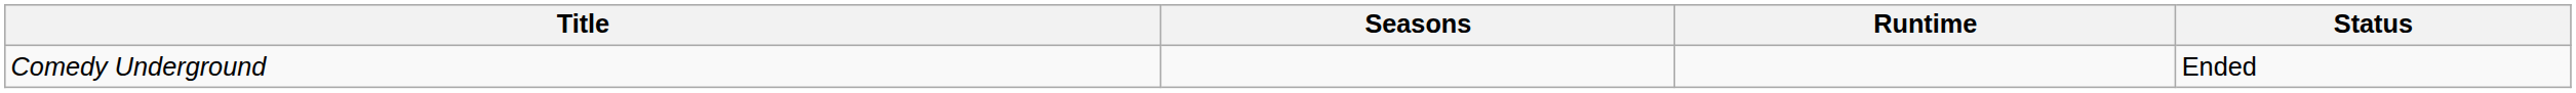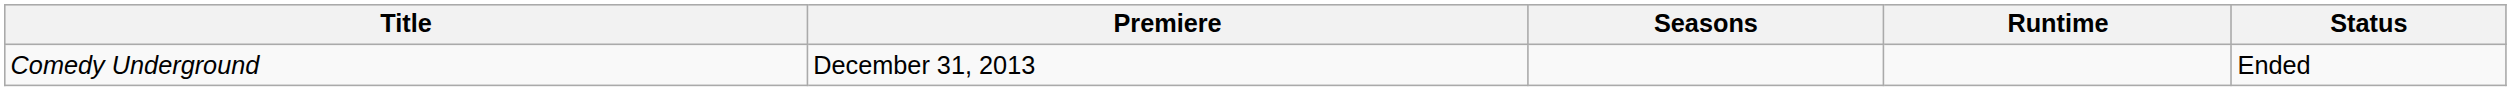+ column: Premiere | December 31, 2013
